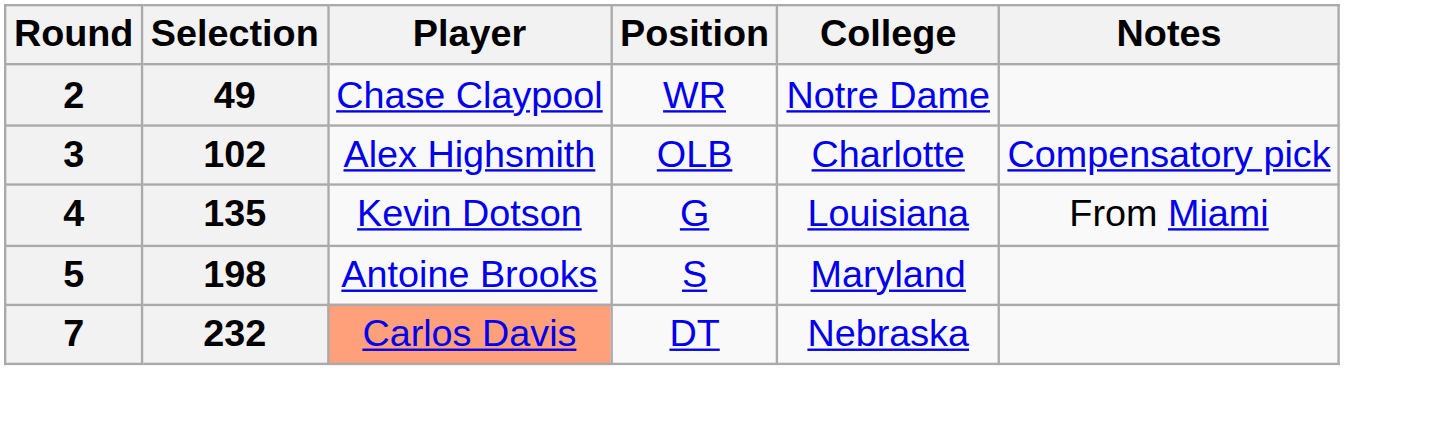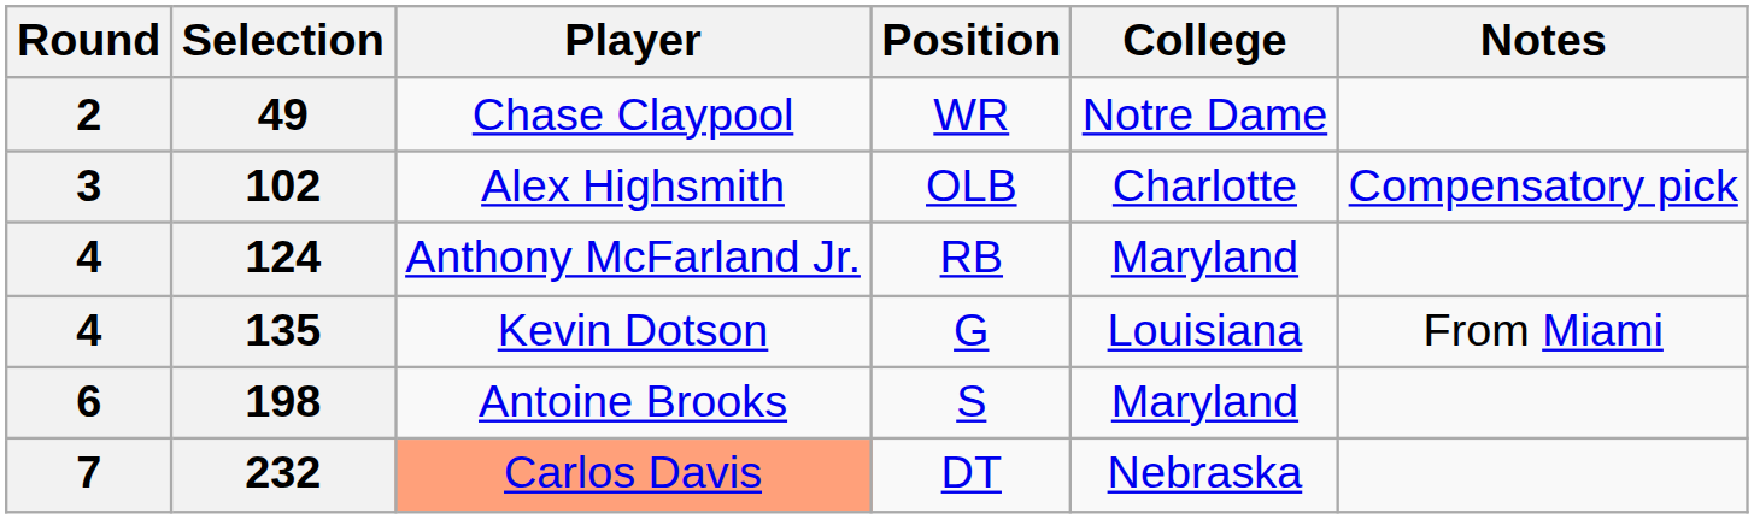+ row: 4 | 124 | Anthony McFarland Jr. | RB | Maryland
198 | Round: 5 -> 6
